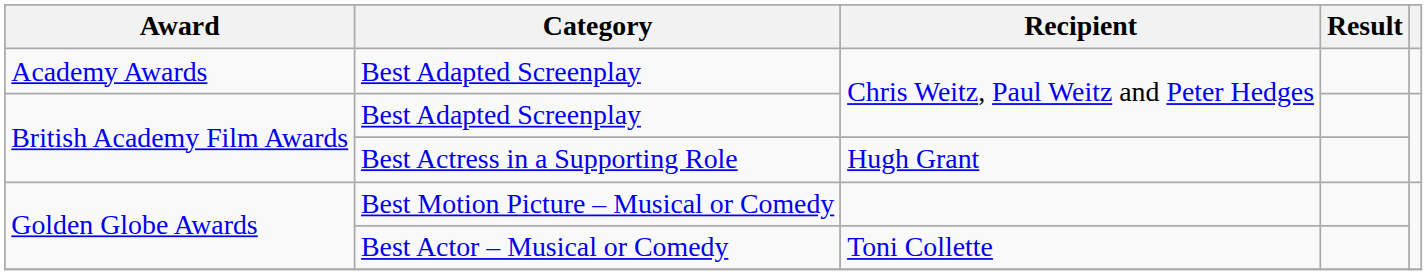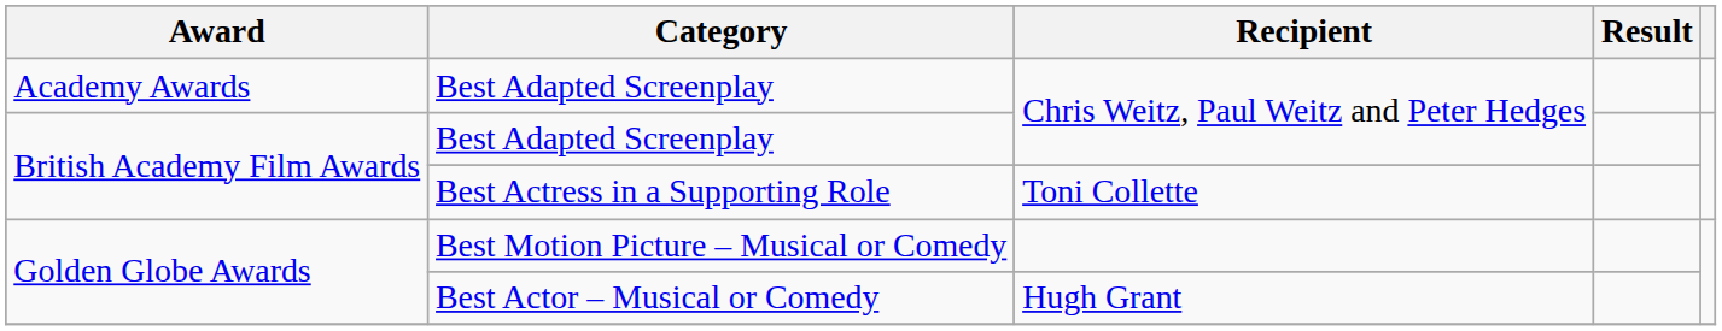Best Actress in a Supporting Role | Recipient: Hugh Grant -> Toni Collette
Best Actor – Musical or Comedy | Recipient: Toni Collette -> Hugh Grant
